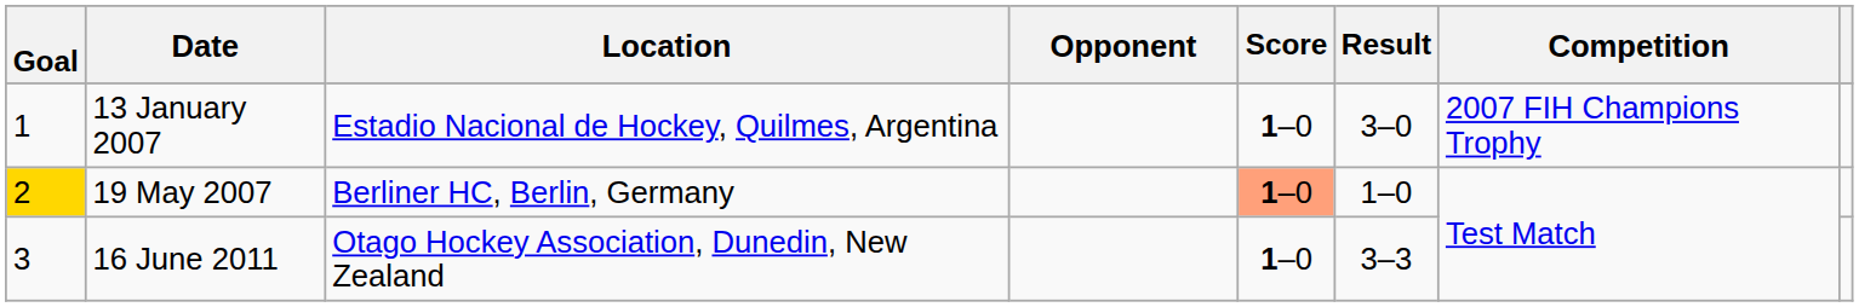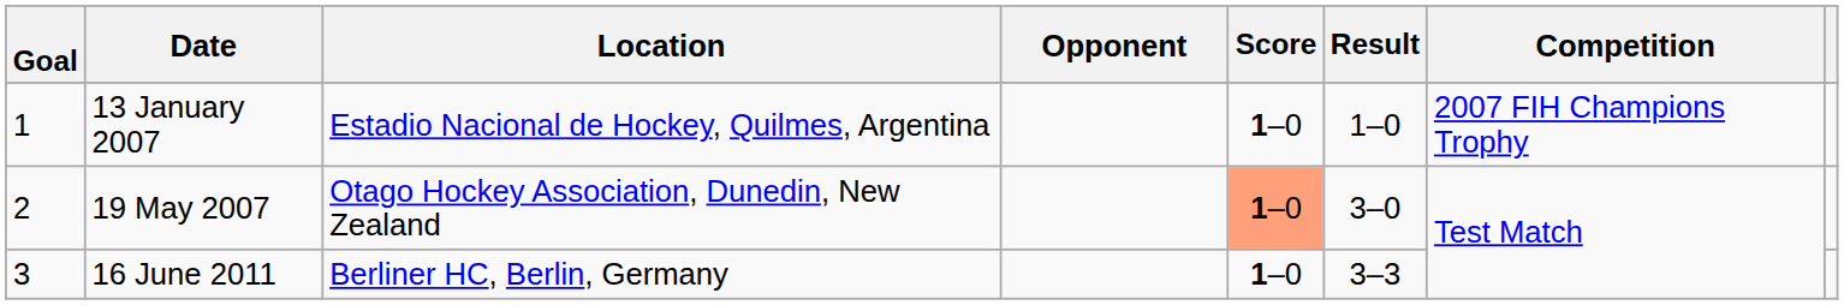13 January 2007 | Result: 3–0 -> 1–0
19 May 2007 | Goal: gold background -> no background
19 May 2007 | Location: Berliner HC, Berlin, Germany -> Otago Hockey Association, Dunedin, New Zealand
19 May 2007 | Result: 1–0 -> 3–0
16 June 2011 | Location: Otago Hockey Association, Dunedin, New Zealand -> Berliner HC, Berlin, Germany
